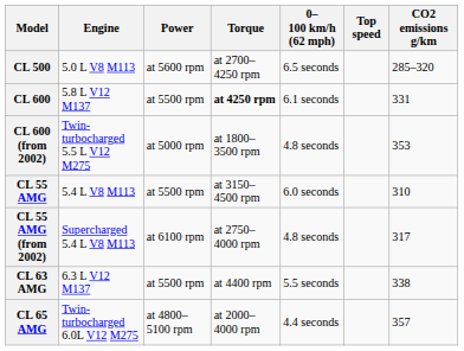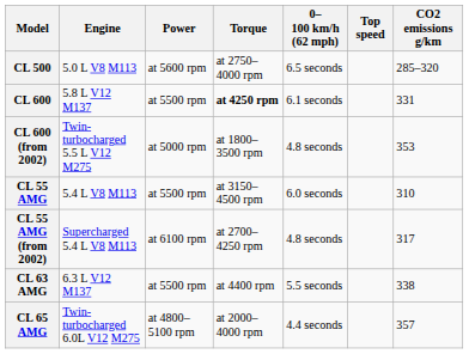CL 500 | Torque: at 2700–4250 rpm -> at 2750–4000 rpm
CL 55 AMG (from 2002) | Torque: at 2750–4000 rpm -> at 2700–4250 rpm
